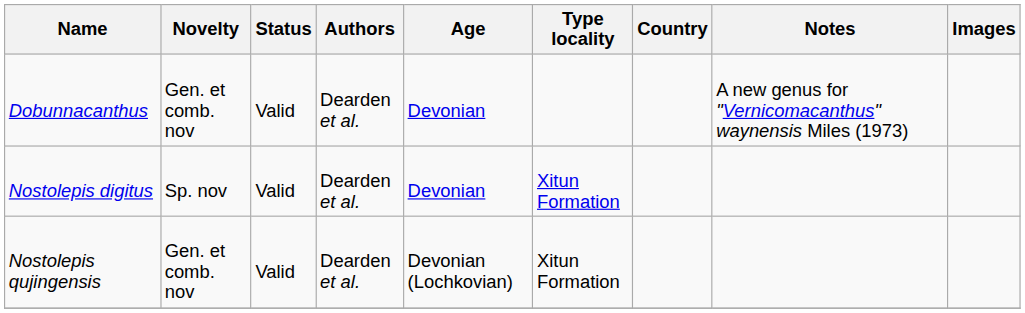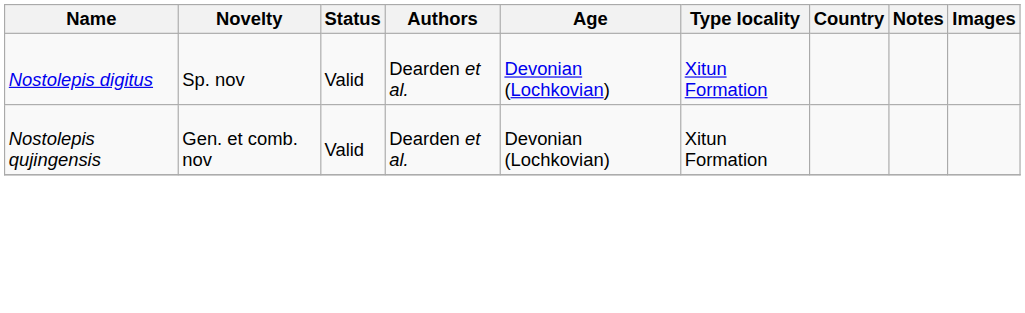- row: Dobunnacanthus | Gen. et comb. nov | Valid | Dearden et al. | Devonian | A new genus for "Vernicomacanthus" waynensis Miles (1973)
Nostolepis digitus | Age: Devonian -> Devonian (Lochkovian)
